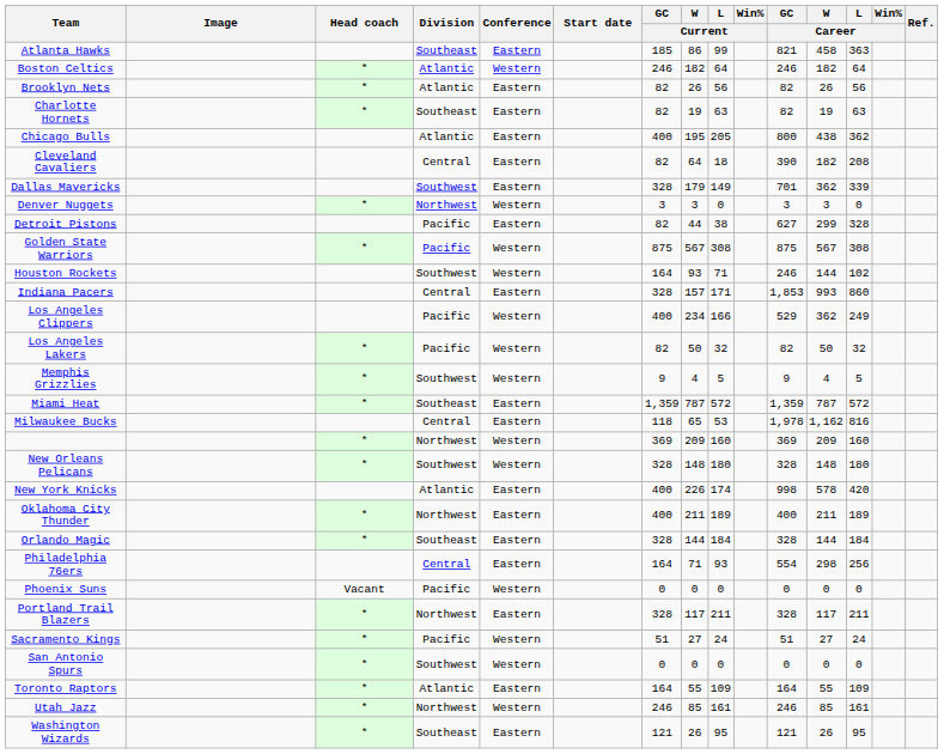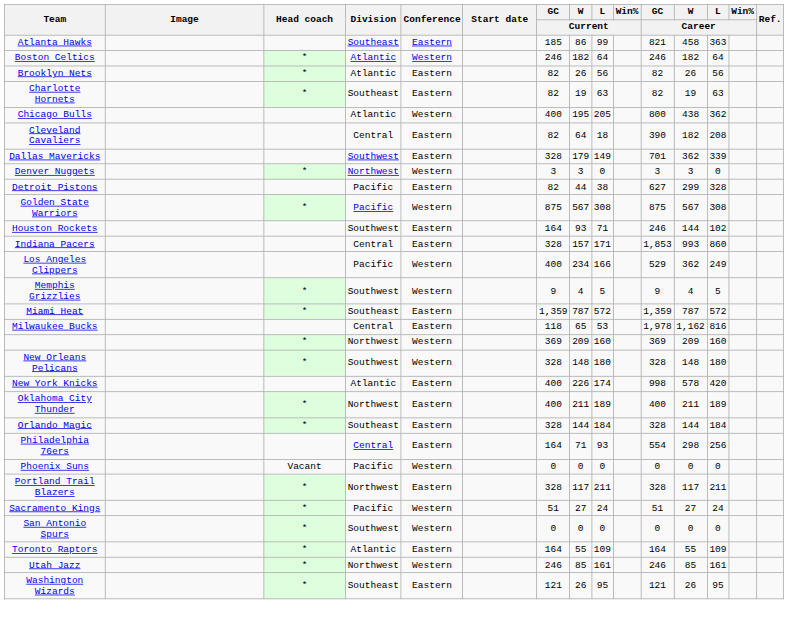Chicago Bulls | Conference: Eastern -> Western
Houston Rockets | Conference: Western -> Eastern
- row: Los Angeles Lakers | * | Pacific | Western | 82 | 50 | 32 | 82 | 50 | 32
